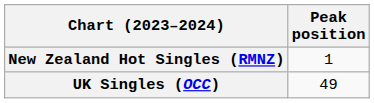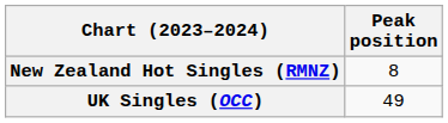New Zealand Hot Singles (RMNZ) | Peak position: 1 -> 8
